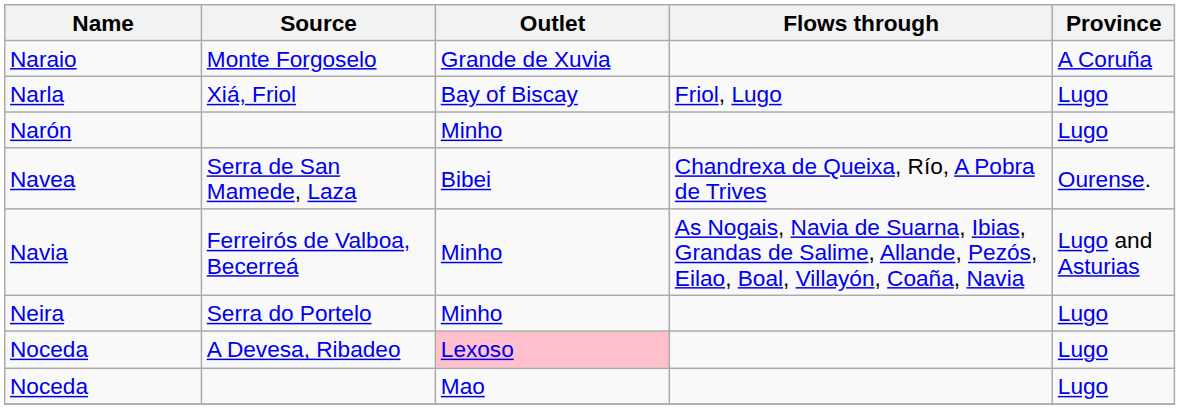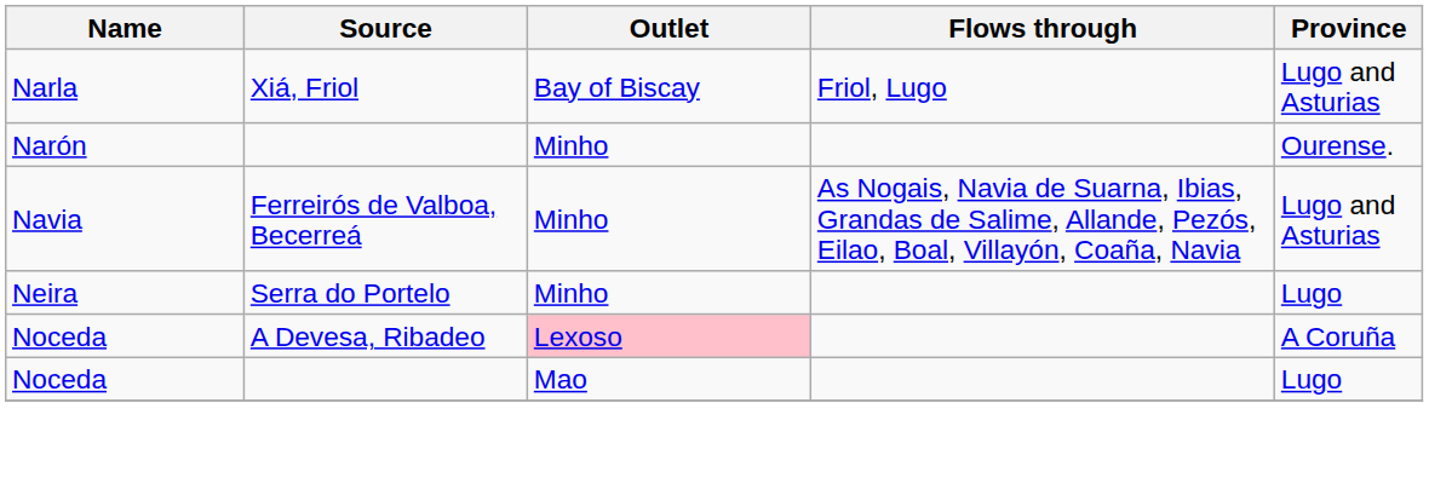- row: Naraio | Monte Forgoselo | Grande de Xuvia | A Coruña
Narla | Province: Lugo -> Lugo and Asturias
Narón | Province: Lugo -> Ourense.
- row: Navea | Serra de San Mamede, Laza | Bibei | Chandrexa de Queixa, Río, A Pobra de Trives | Ourense.
Noceda / A Devesa, Ribadeo | Province: Lugo -> A Coruña
